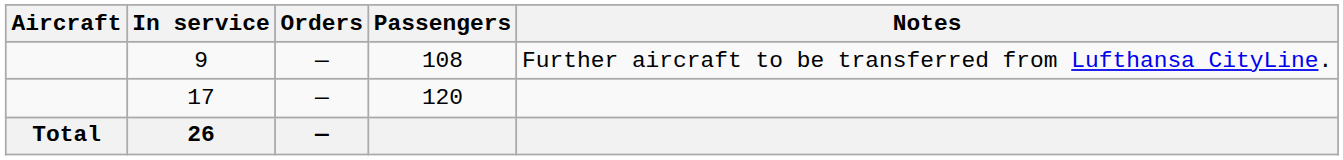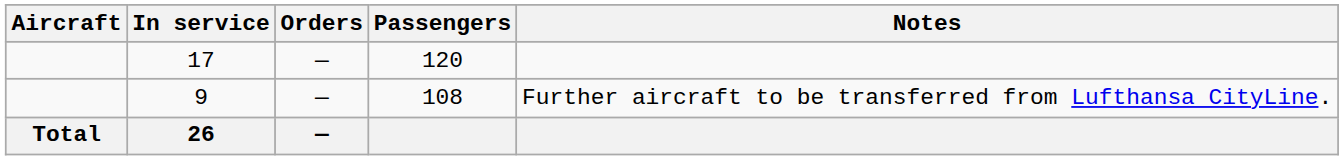rows swapped: 9 <-> 17
